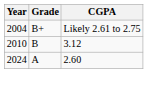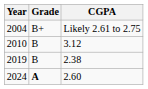+ row: 2019 | B | 2.38
2024 | Grade: normal -> bold
